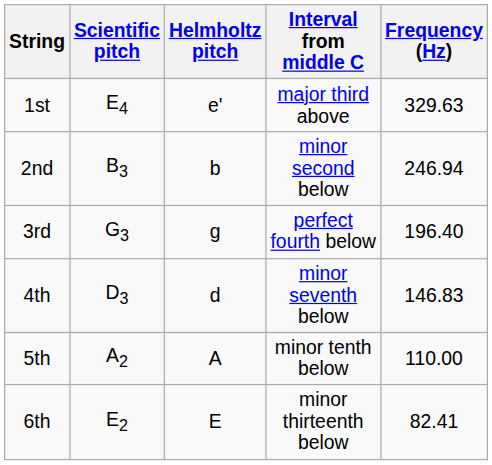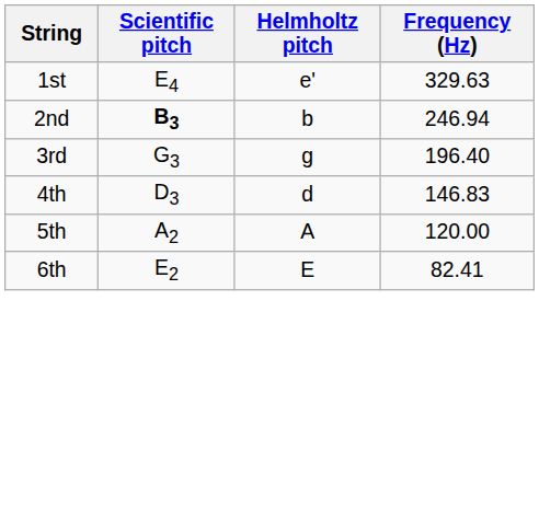- column: Interval from middle C | major third above | minor second below | perfect fourth below | minor seventh below | minor tenth below | minor thirteenth below
2nd | Scientific pitch: normal -> bold
5th | Frequency (Hz): 110.00 -> 120.00
